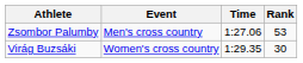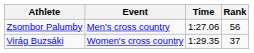Zsombor Palumby | Rank: 53 -> 56
Virág Buzsáki | Rank: 30 -> 37
